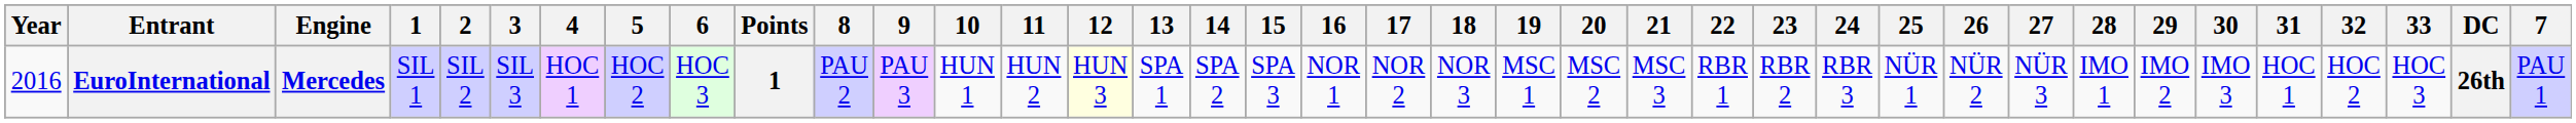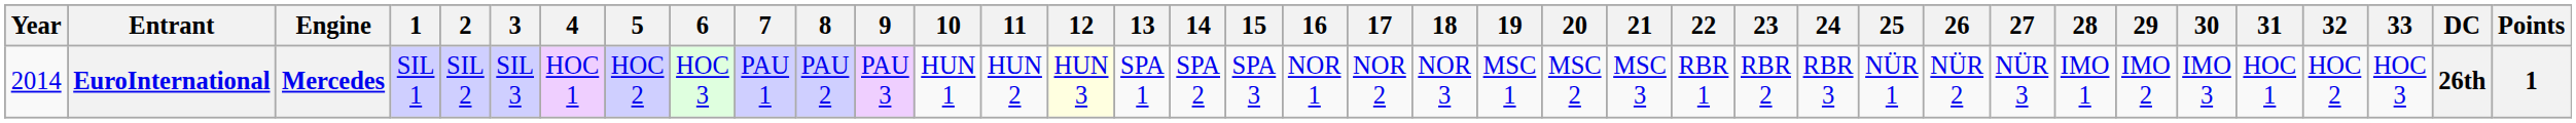columns swapped: 7 <-> Points
EuroInternational | Year: 2016 -> 2014
